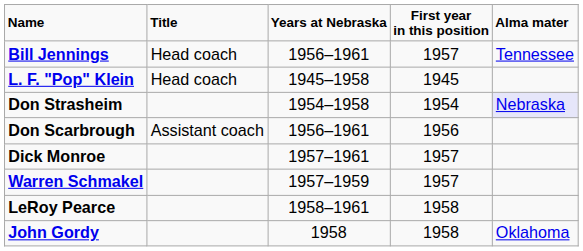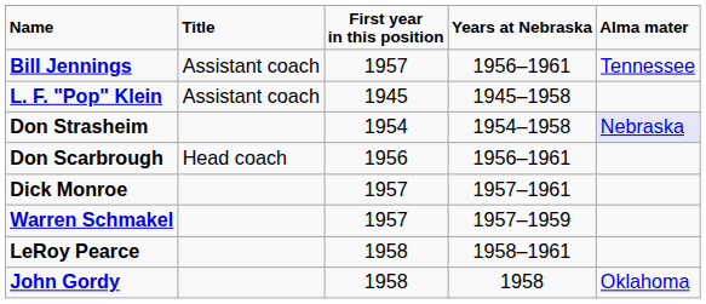columns swapped: First year in this position <-> Years at Nebraska
Bill Jennings | Title: Head coach -> Assistant coach
L. F. "Pop" Klein | Title: Head coach -> Assistant coach
Don Scarbrough | Title: Assistant coach -> Head coach
